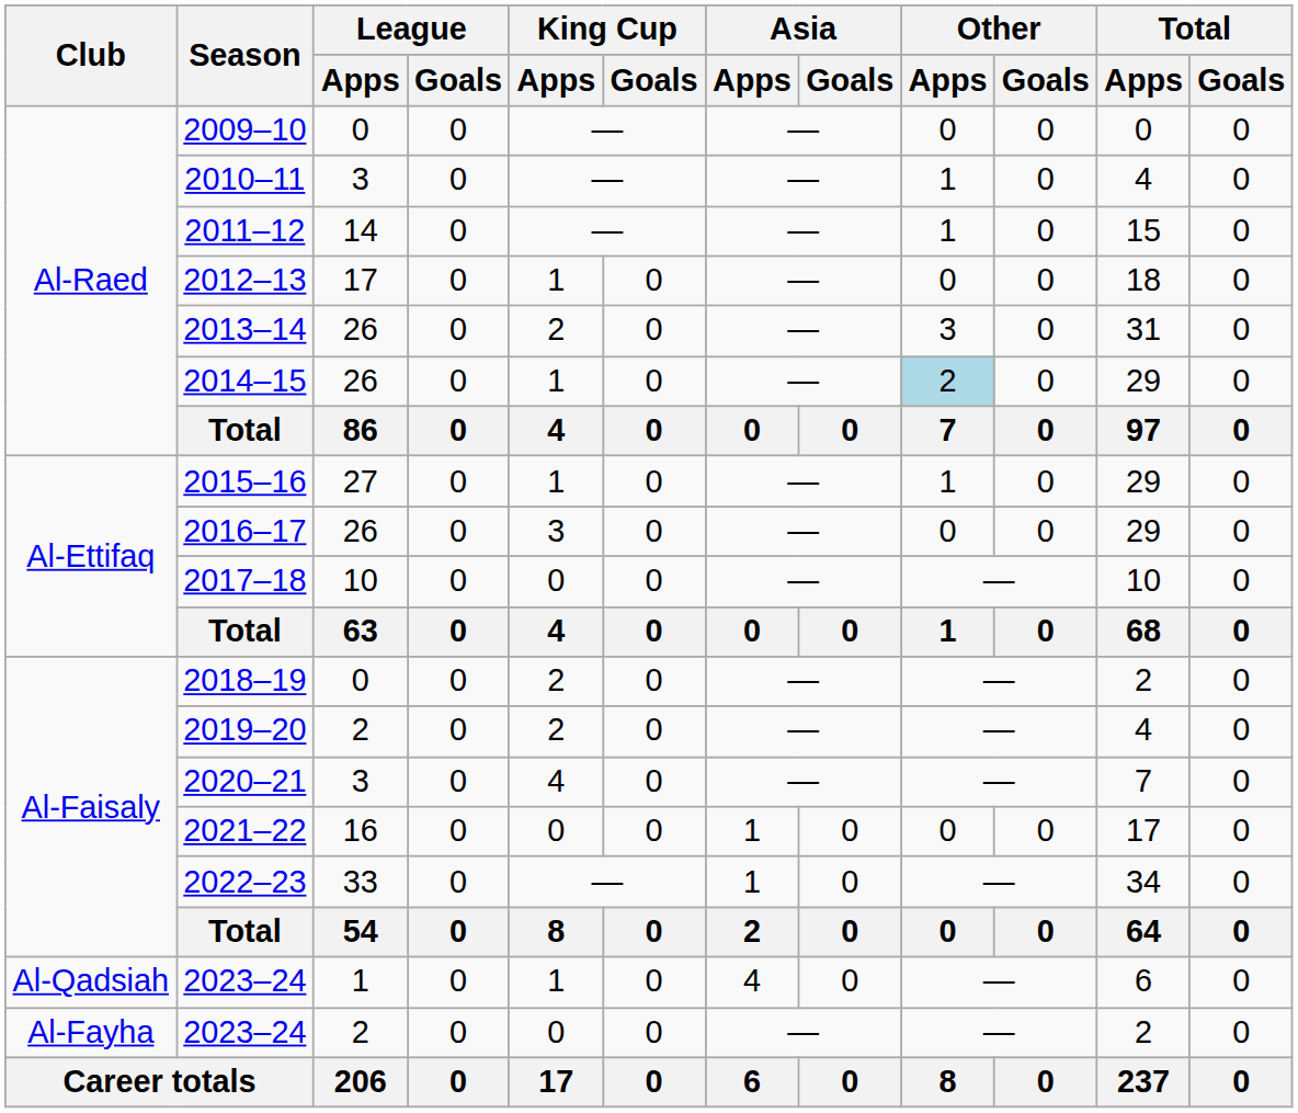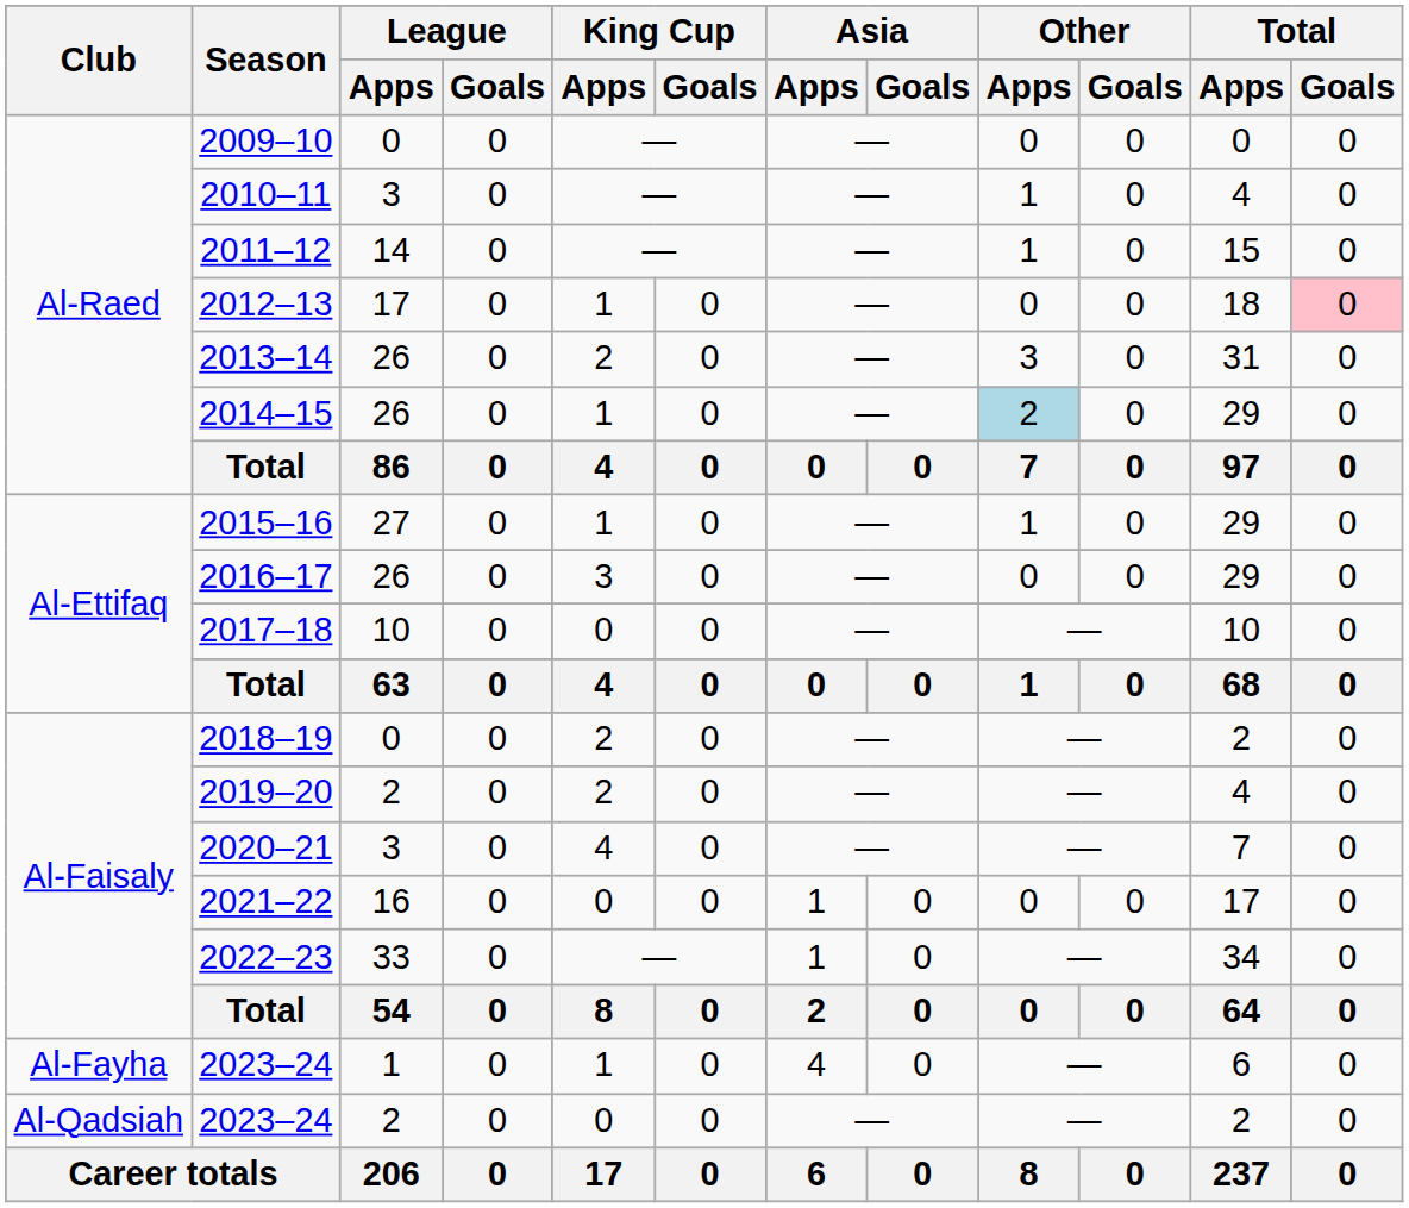2012–13 | Total / Goals: no background -> pink background
2023–24 / 1 | Club: Al-Qadsiah -> Al-Fayha
2023–24 / 2 | Club: Al-Fayha -> Al-Qadsiah
